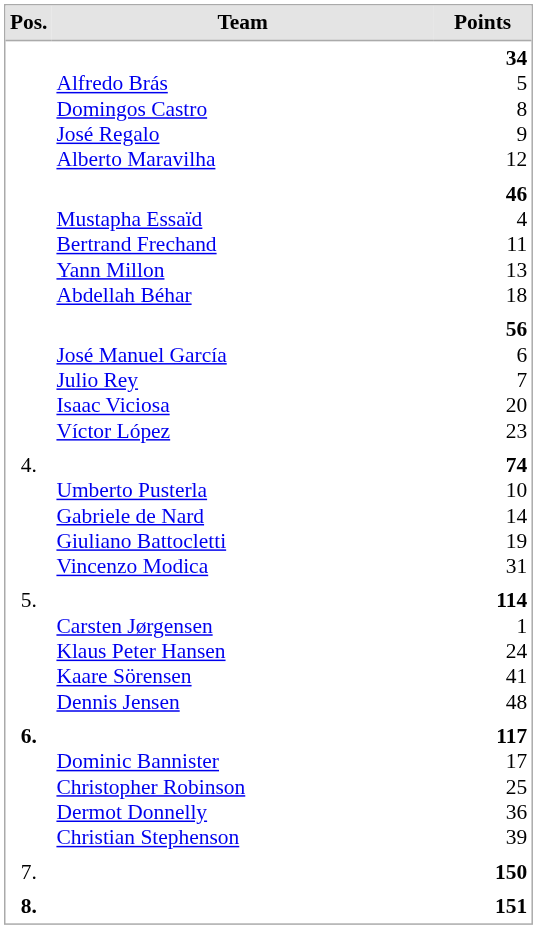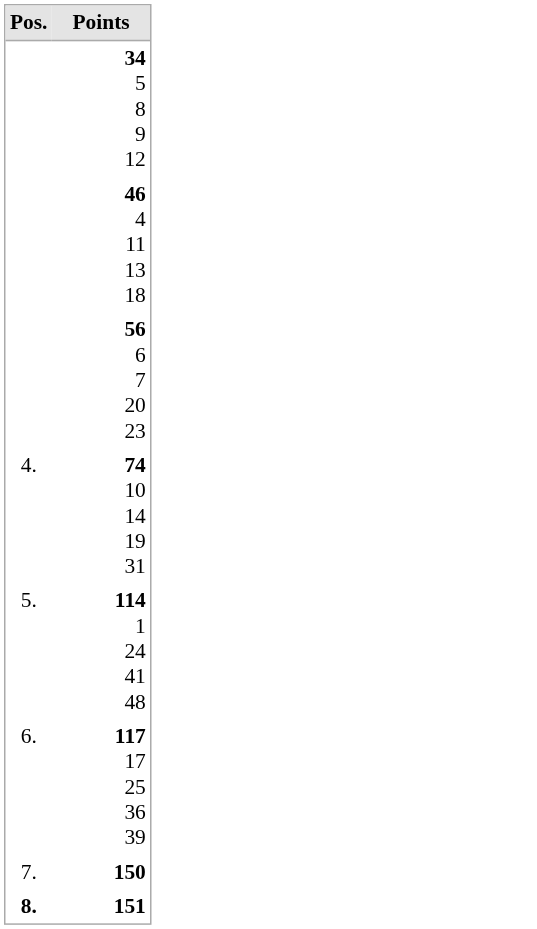- column: Team | Alfredo Brás Domingos Castro José Regalo Alberto Maravilha | Mustapha Essaïd Bertrand Frechand Yann Millon Abdellah Béhar | José Manuel García Julio Rey Isaac Viciosa Víctor López | Umberto Pusterla Gabriele de Nard Giuliano Battocletti Vincenzo Modica | Carsten Jørgensen Klaus Peter Hansen Kaare Sörensen Dennis Jensen | Dominic Bannister Christopher Robinson Dermot Donnelly Christian Stephenson
117 17 25 36 39 | Pos.: bold -> normal
